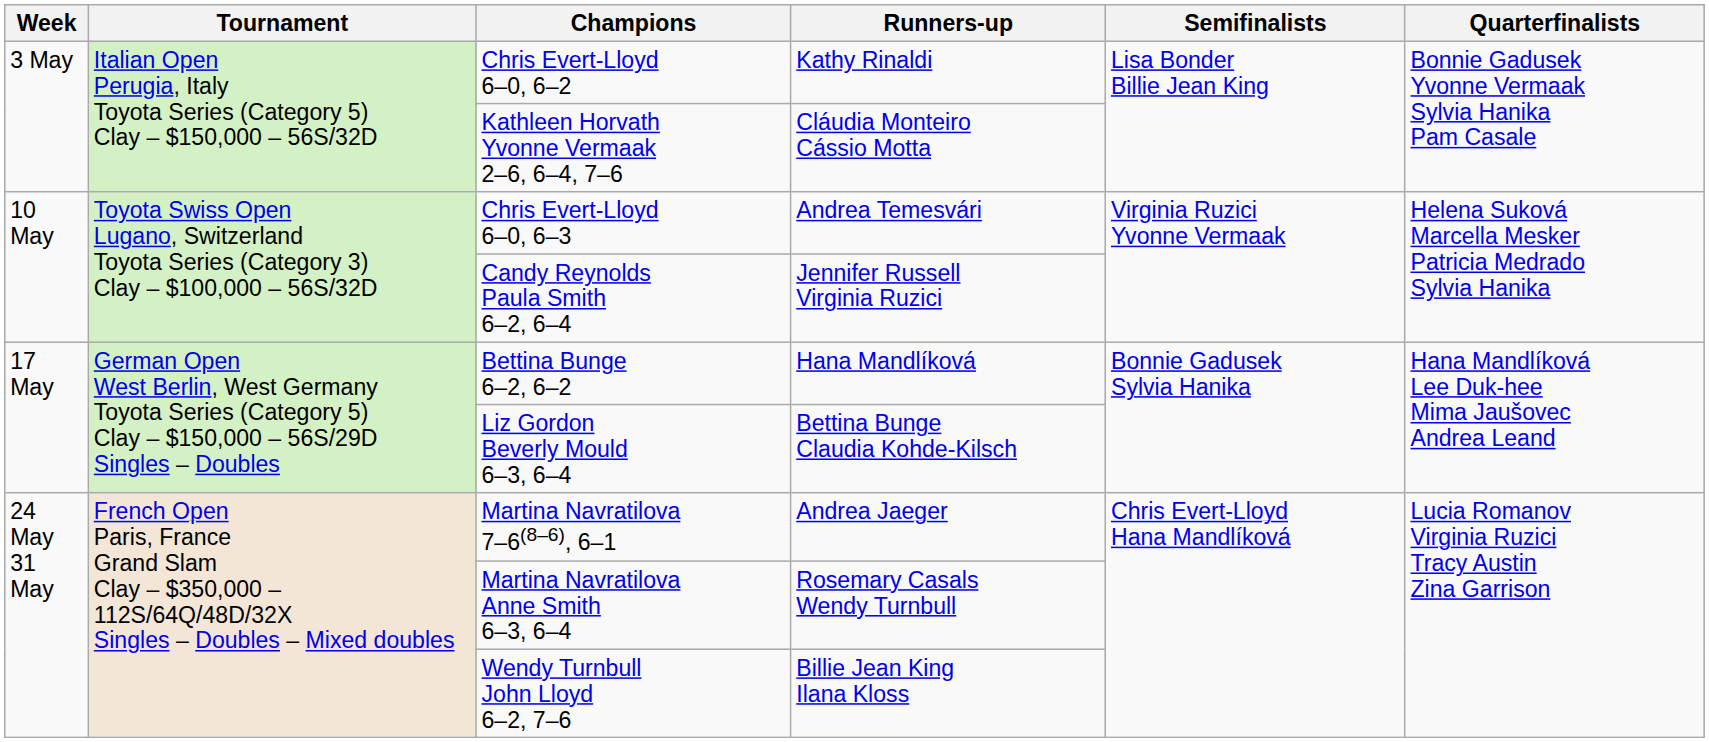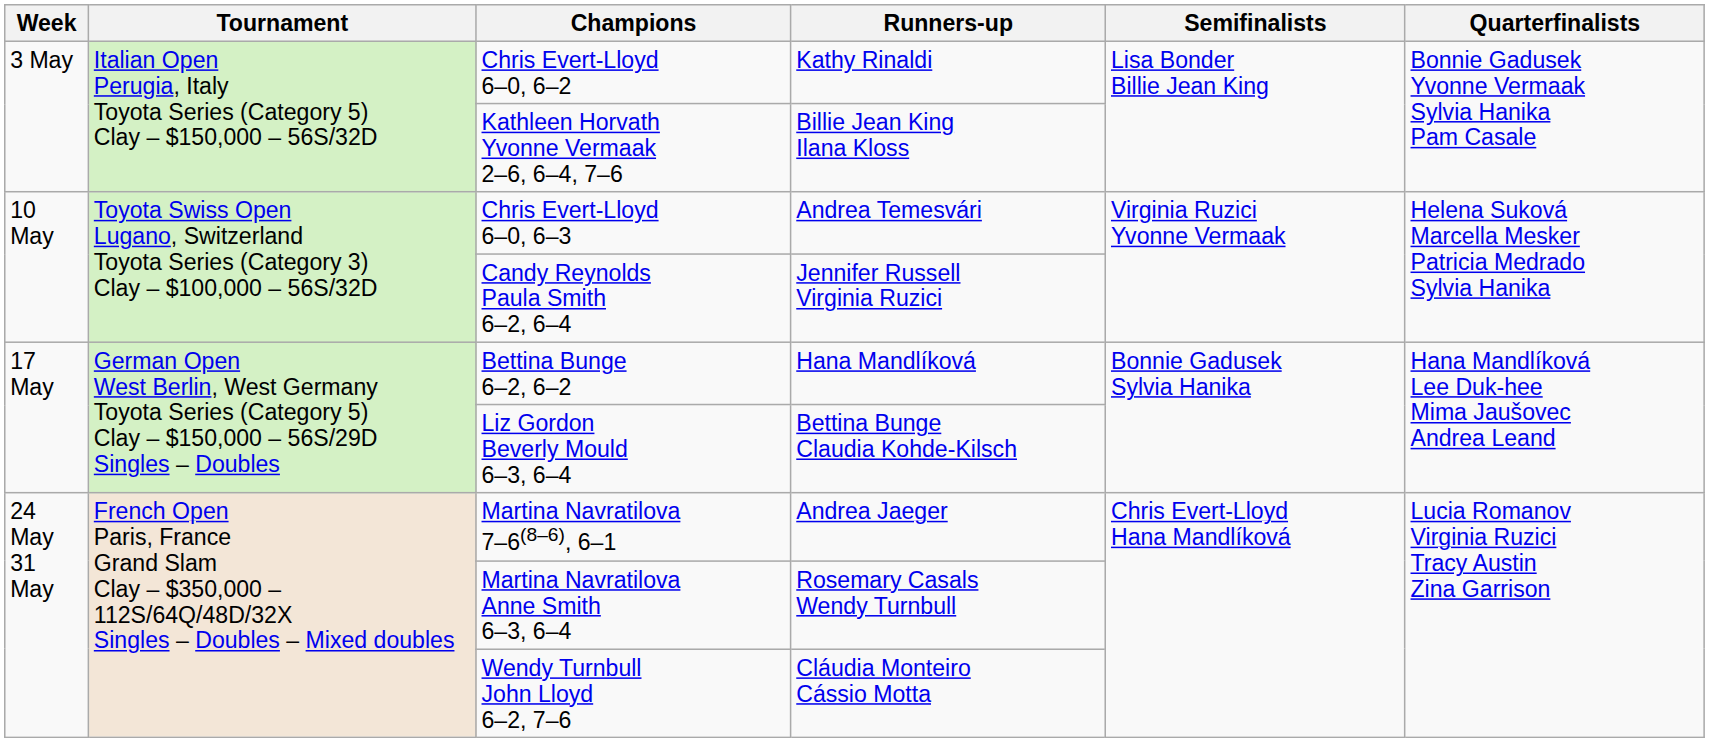Kathleen Horvath Yvonne Vermaak 2–6, 6–4, 7–6 | Runners-up: Cláudia Monteiro Cássio Motta -> Billie Jean King Ilana Kloss
Wendy Turnbull John Lloyd 6–2, 7–6 | Runners-up: Billie Jean King Ilana Kloss -> Cláudia Monteiro Cássio Motta
